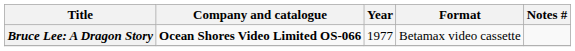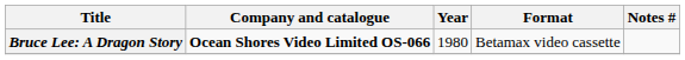Bruce Lee: A Dragon Story | Year: 1977 -> 1980
